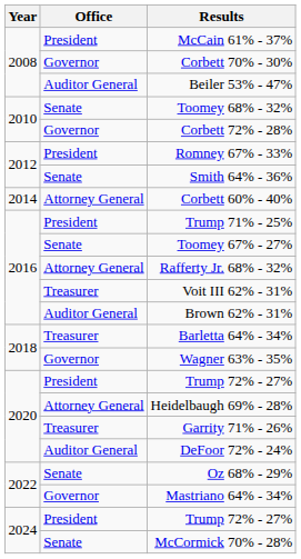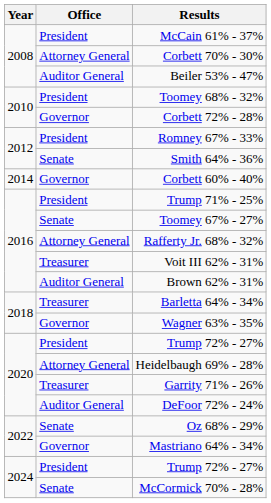Corbett 70% - 30% | Office: Governor -> Attorney General
Toomey 68% - 32% | Office: Senate -> President
Corbett 60% - 40% | Office: Attorney General -> Governor
